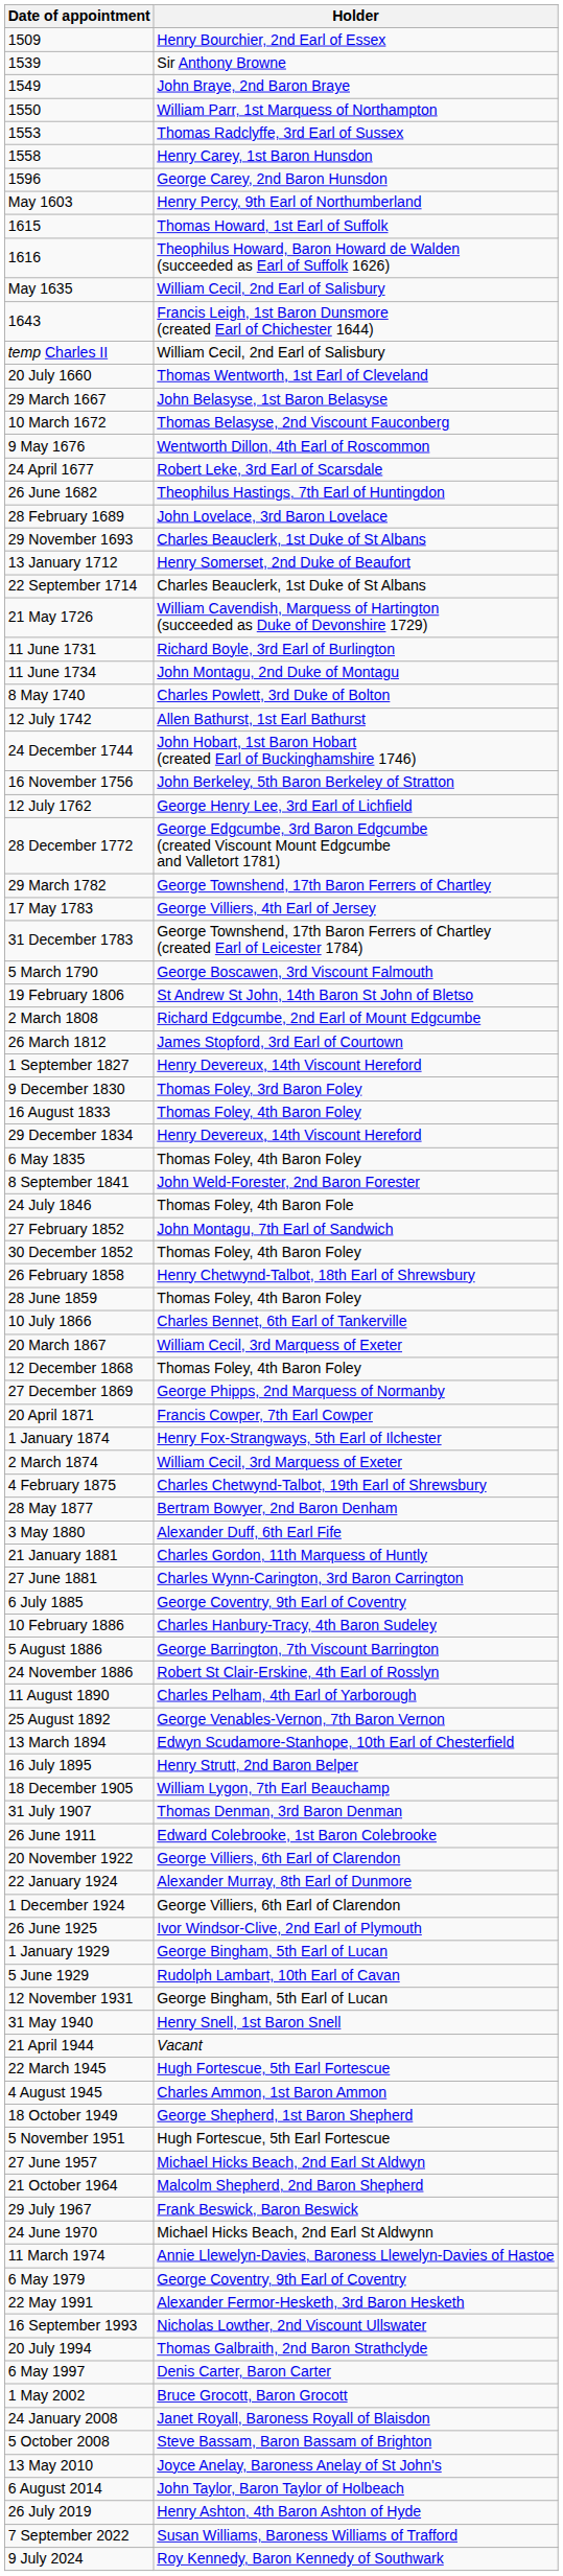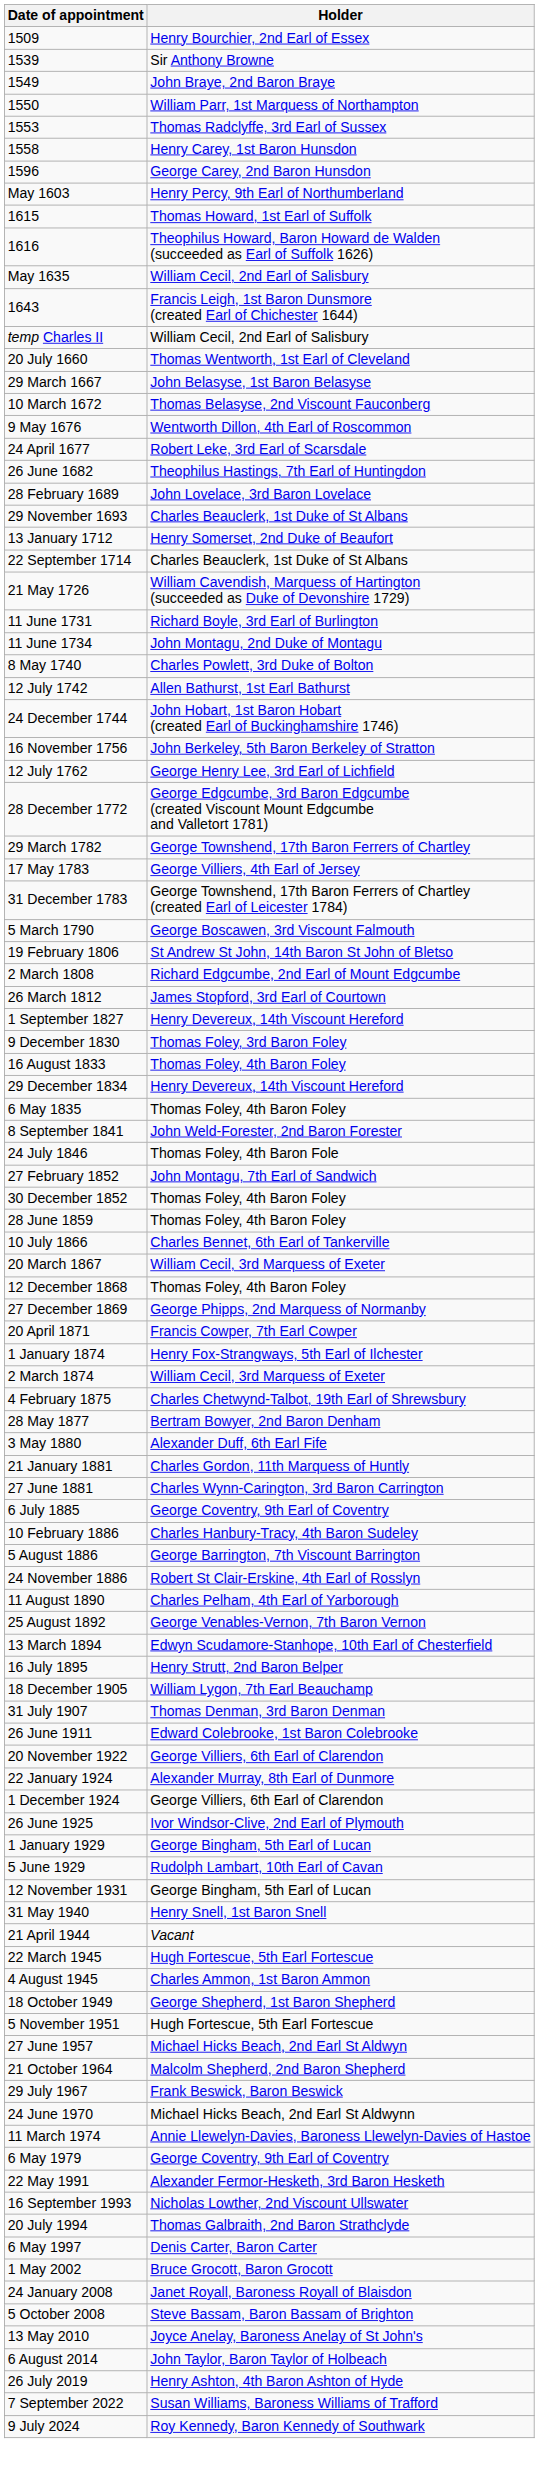- row: 26 February 1858 | Henry Chetwynd-Talbot, 18th Earl of Shrewsbury
